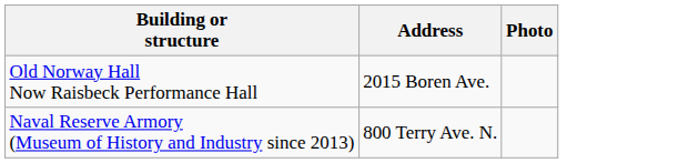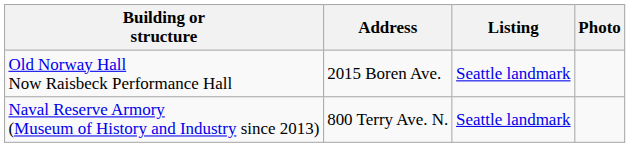+ column: Listing | Seattle landmark | Seattle landmark
